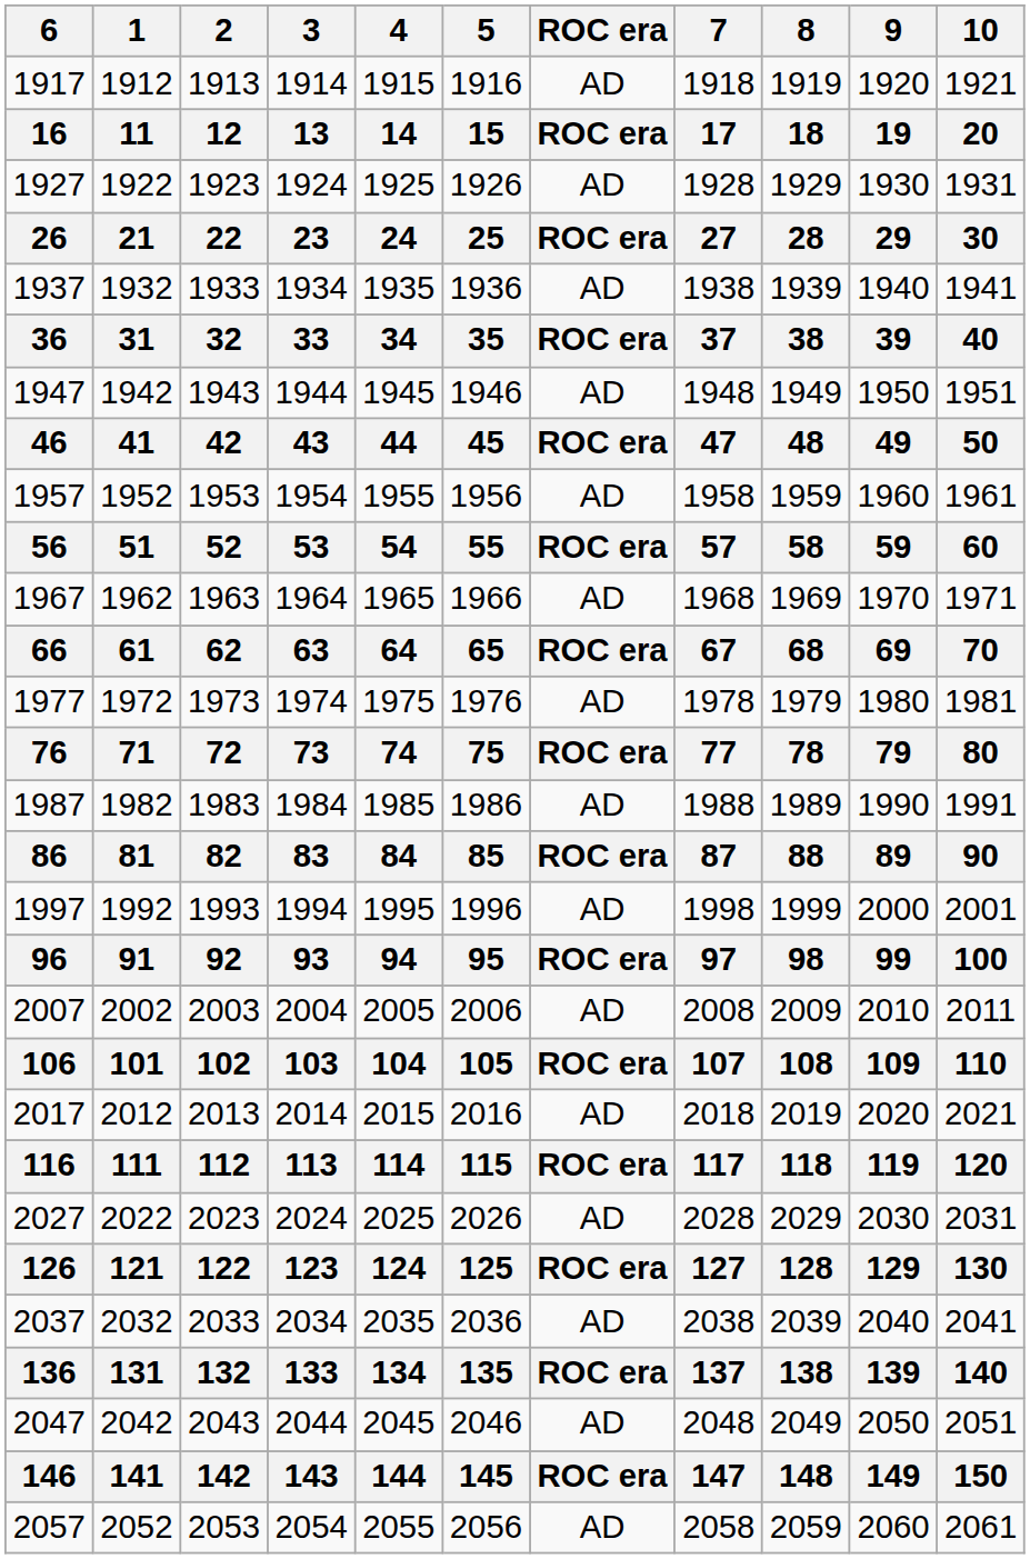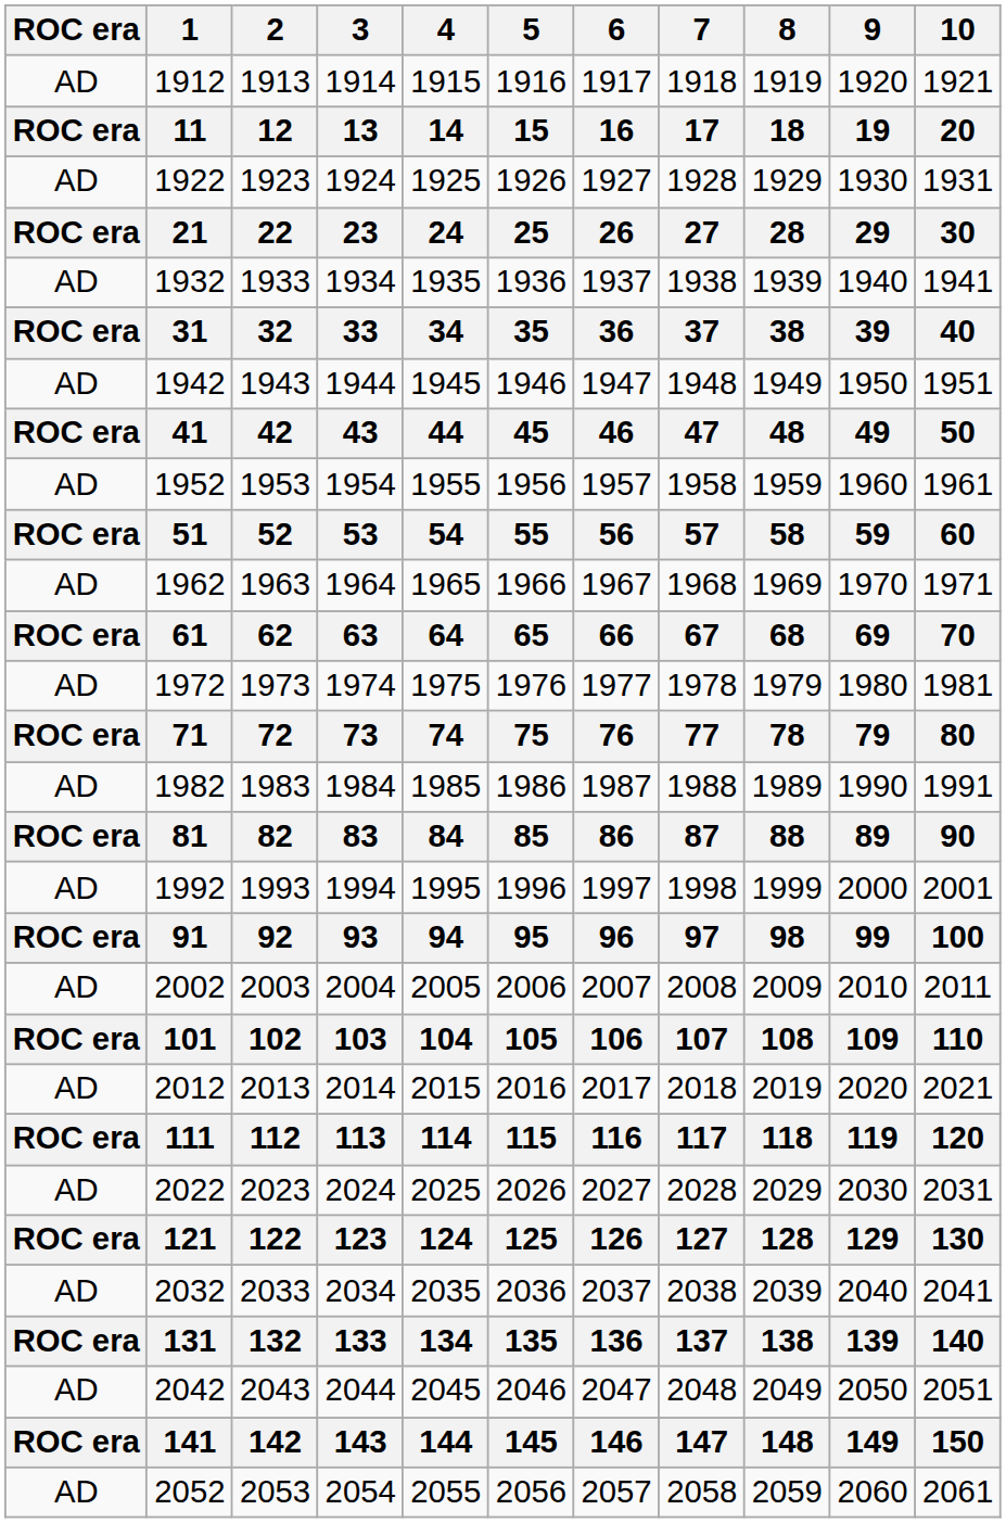columns swapped: ROC era <-> 6
